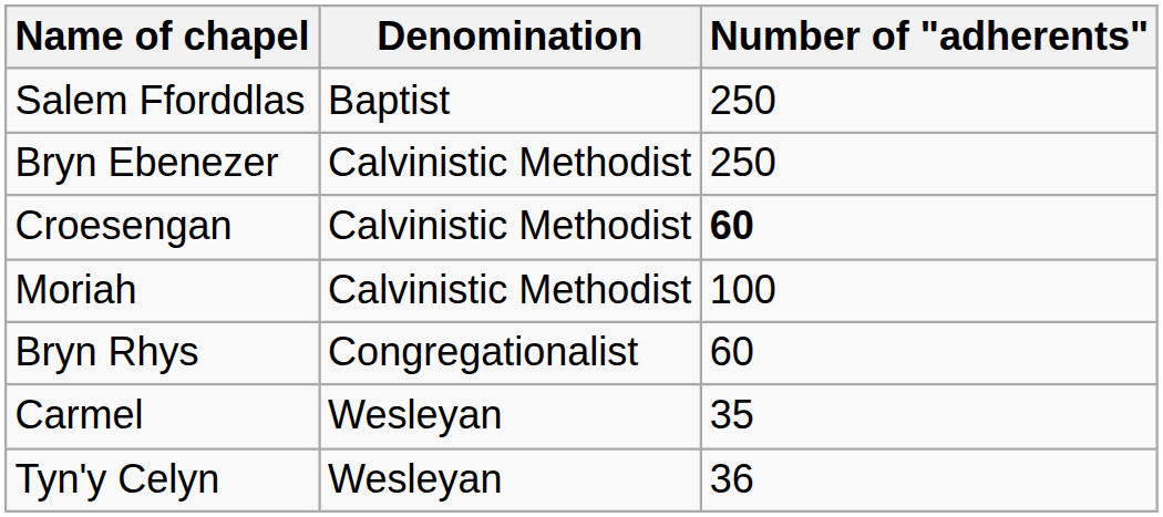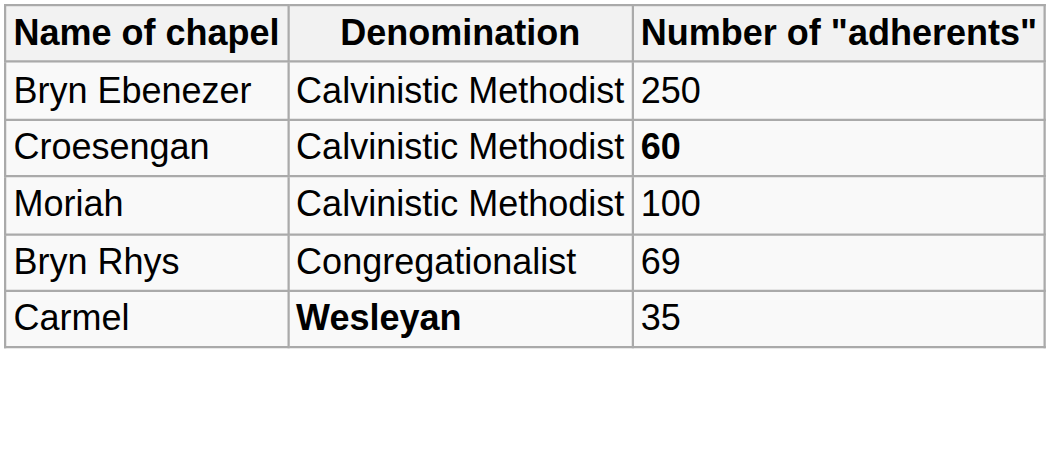- row: Salem Fforddlas | Baptist | 250
Bryn Rhys | Number of "adherents": 60 -> 69
Carmel | Denomination: normal -> bold
- row: Tyn'y Celyn | Wesleyan | 36
